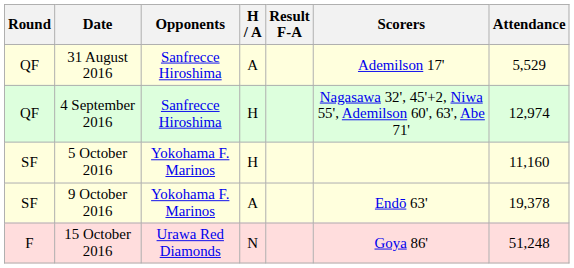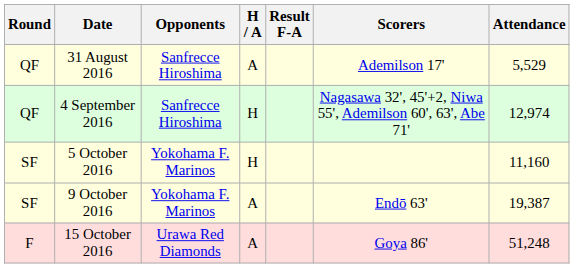9 October 2016 | Attendance: 19,378 -> 19,387
15 October 2016 | H / A: N -> A
